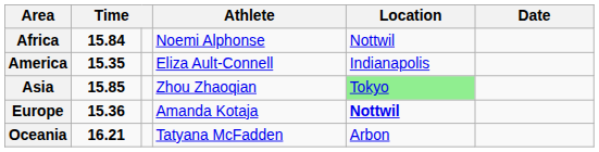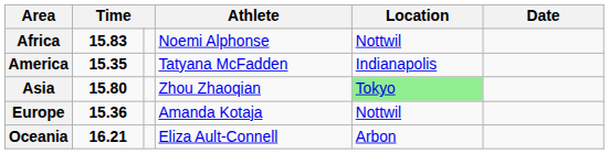Africa | column 2: 15.84 -> 15.83
America | Athlete: Eliza Ault-Connell -> Tatyana McFadden
Asia | column 2: 15.85 -> 15.80
Europe | Location: bold -> normal
Oceania | Athlete: Tatyana McFadden -> Eliza Ault-Connell
